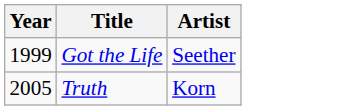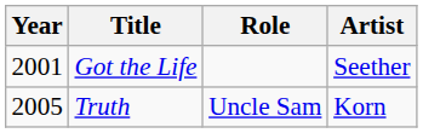+ column: Role | Uncle Sam
Got the Life | Year: 1999 -> 2001
